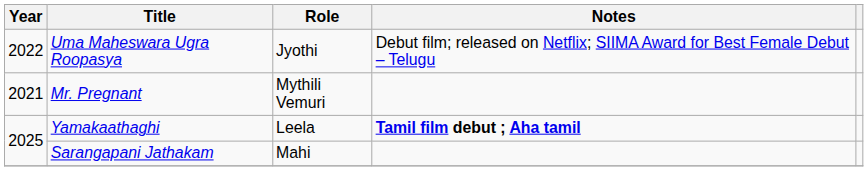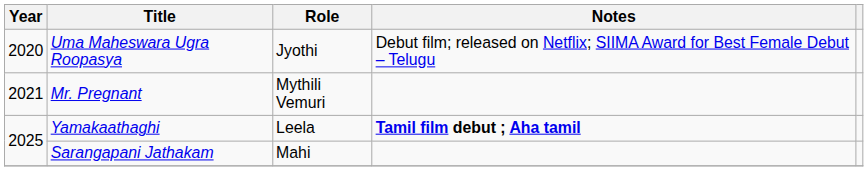Uma Maheswara Ugra Roopasya | Year: 2022 -> 2020
